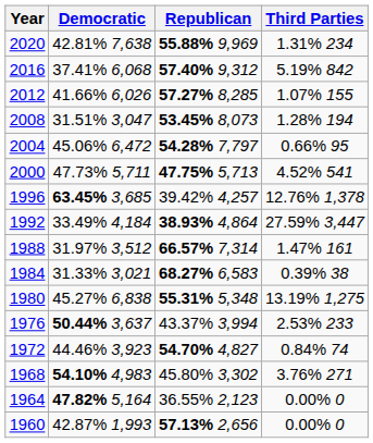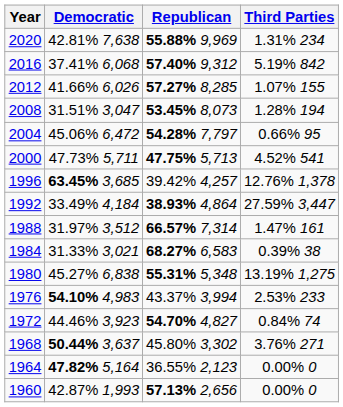1976 | Democratic: 50.44% 3,637 -> 54.10% 4,983
1968 | Democratic: 54.10% 4,983 -> 50.44% 3,637
